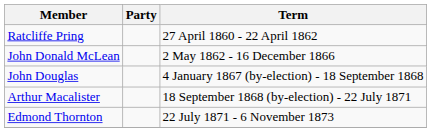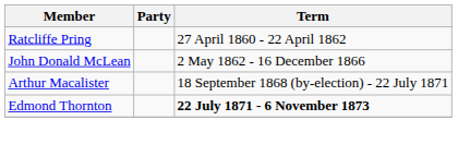- row: John Douglas | 4 January 1867 (by-election) - 18 September 1868
Edmond Thornton | Term: normal -> bold
